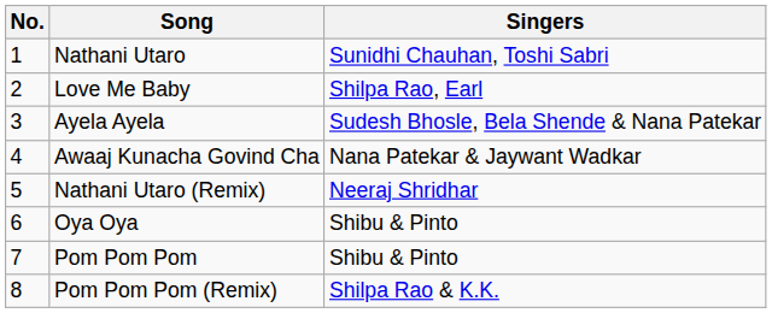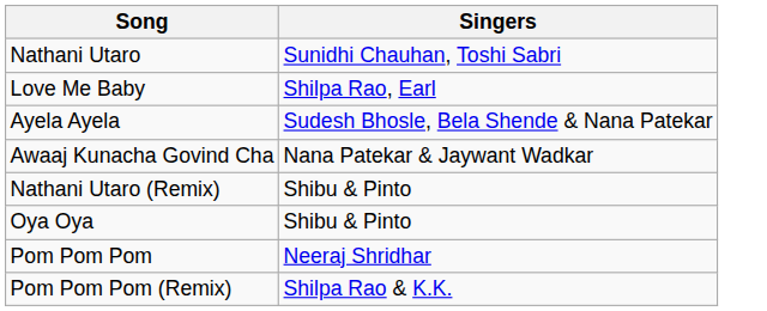- column: No. | 1 | 2 | 3 | 4 | 5 | 6 | 7 | 8
Nathani Utaro (Remix) | Singers: Neeraj Shridhar -> Shibu & Pinto
Pom Pom Pom | Singers: Shibu & Pinto -> Neeraj Shridhar
